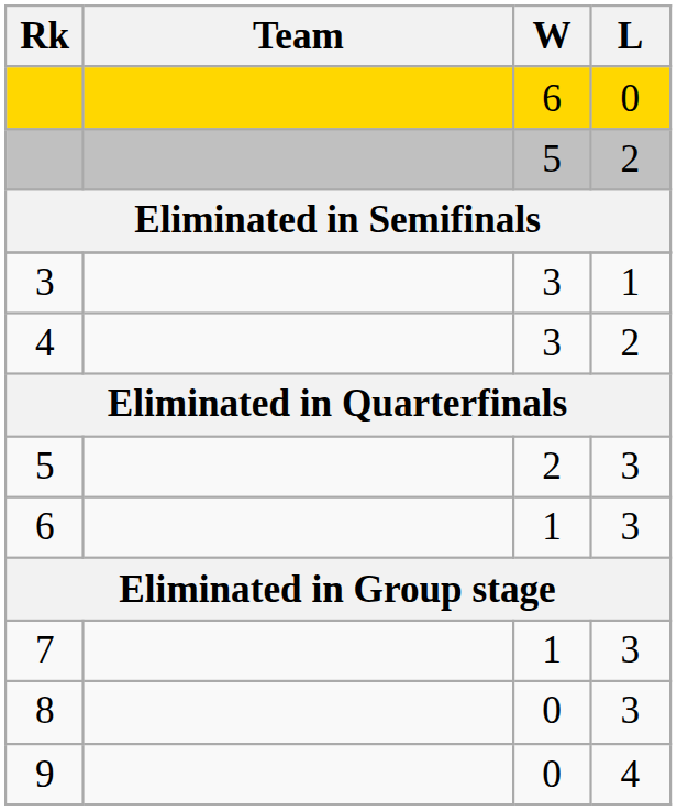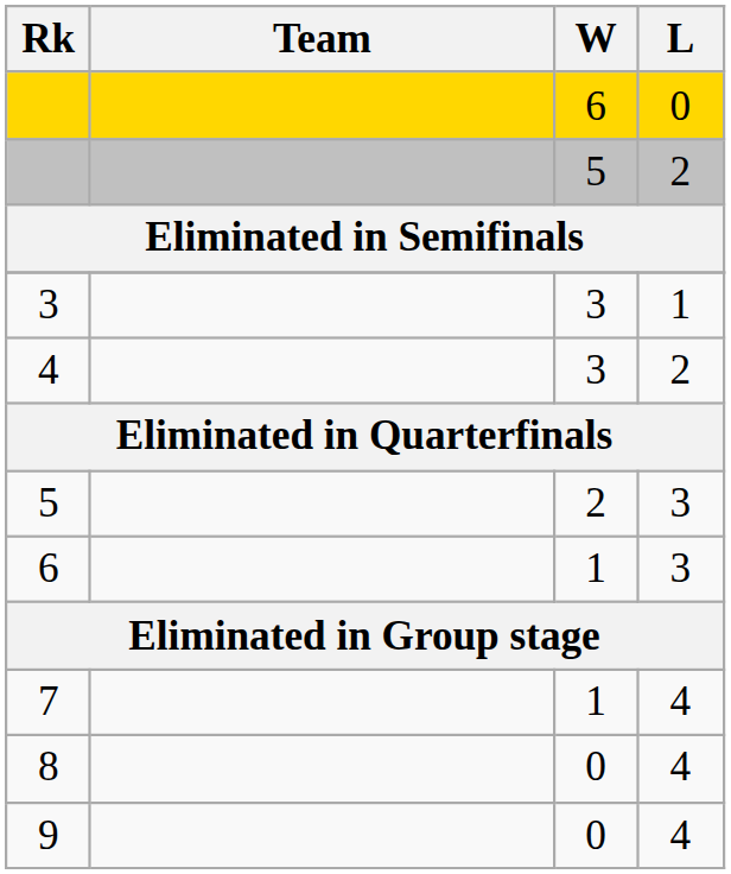7 | L: 3 -> 4
8 | L: 3 -> 4
